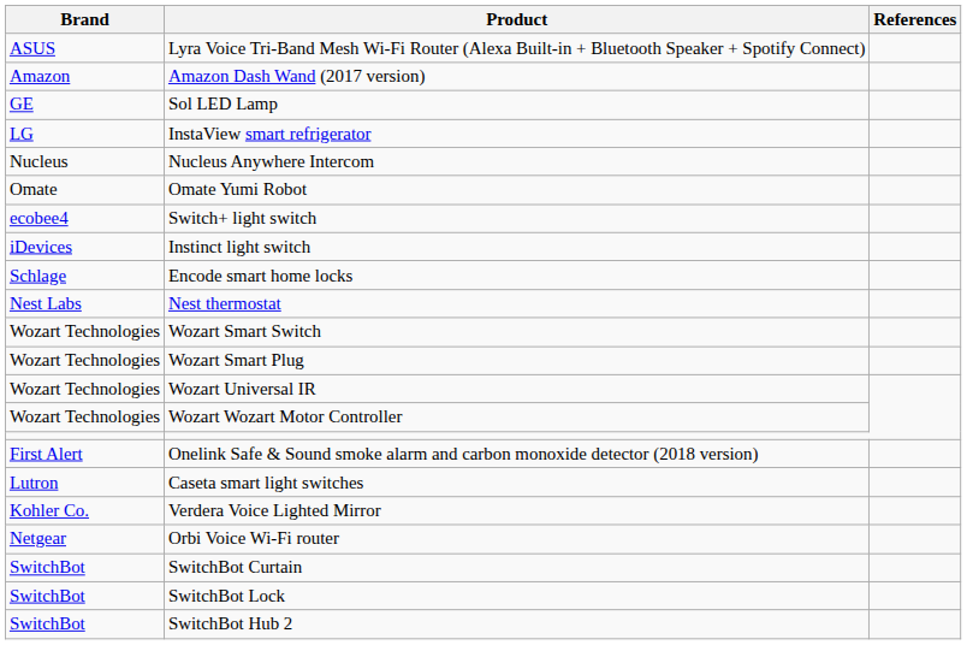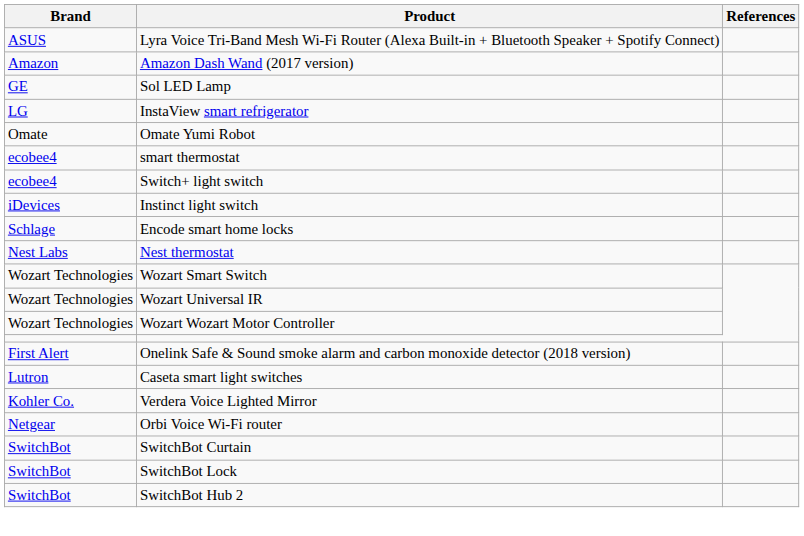- row: Nucleus | Nucleus Anywhere Intercom
+ row: ecobee4 | smart thermostat
- row: Wozart Technologies | Wozart Smart Plug
